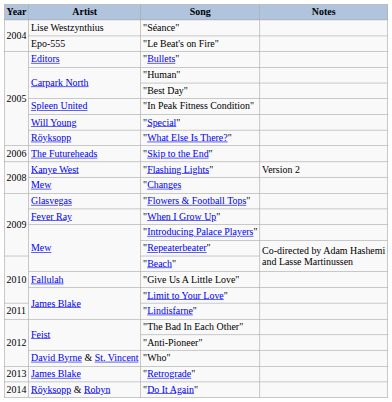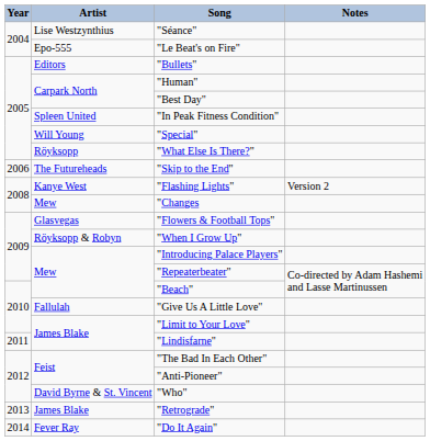"When I Grow Up" | Artist: Fever Ray -> Röyksopp & Robyn
"Do It Again" | Artist: Röyksopp & Robyn -> Fever Ray
